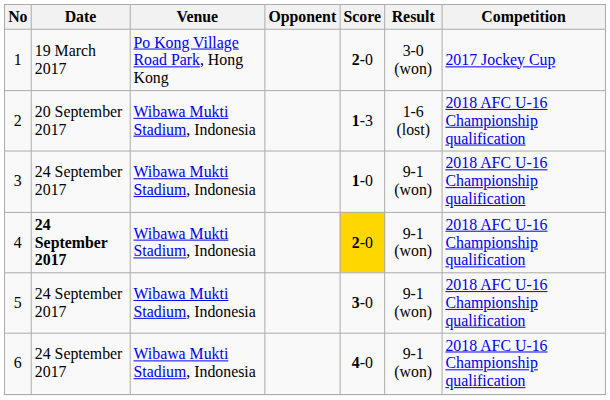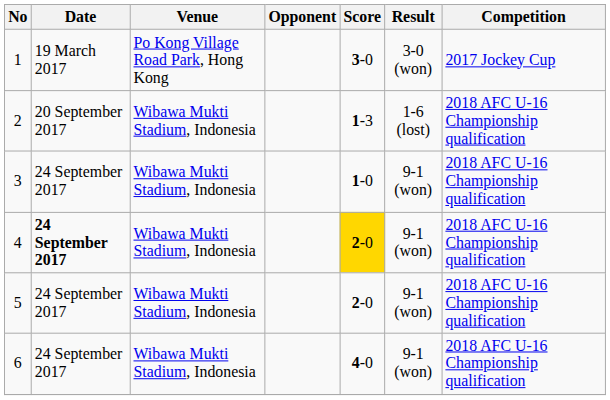1 | Score: 2-0 -> 3-0
5 | Score: 3-0 -> 2-0
